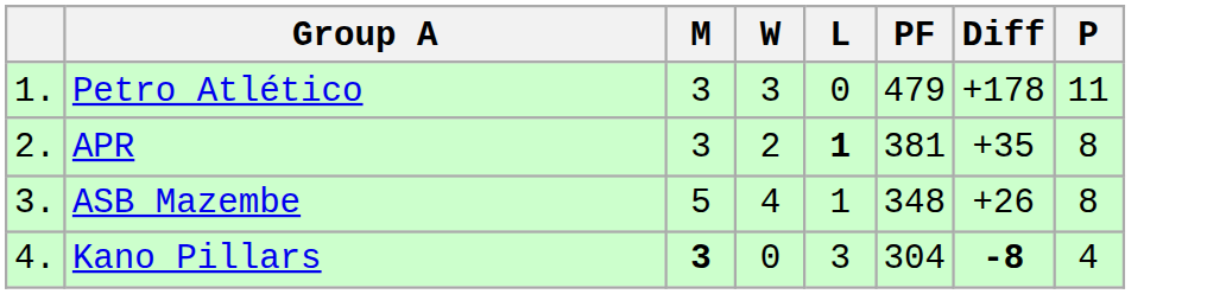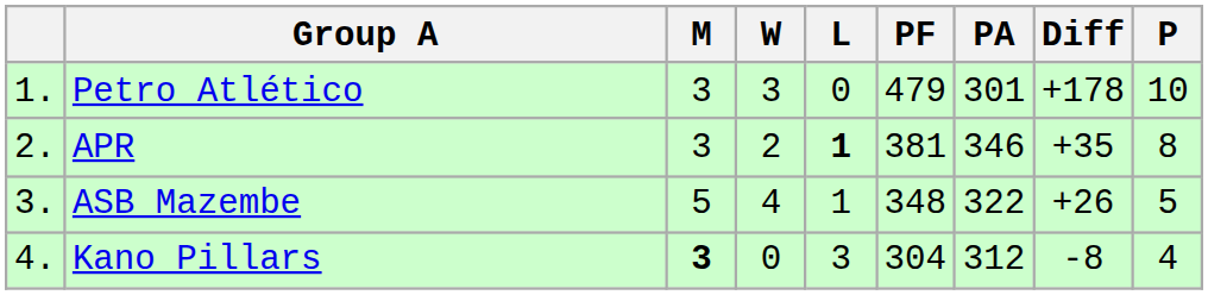+ column: PA | 301 | 346 | 322 | 312
Petro Atlético | P: 11 -> 10
ASB Mazembe | P: 8 -> 5
Kano Pillars | Diff: bold -> normal
